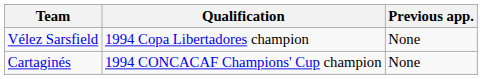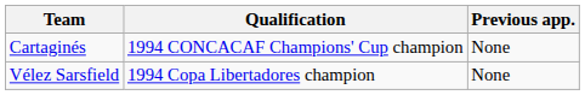rows swapped: Vélez Sarsfield <-> Cartaginés
